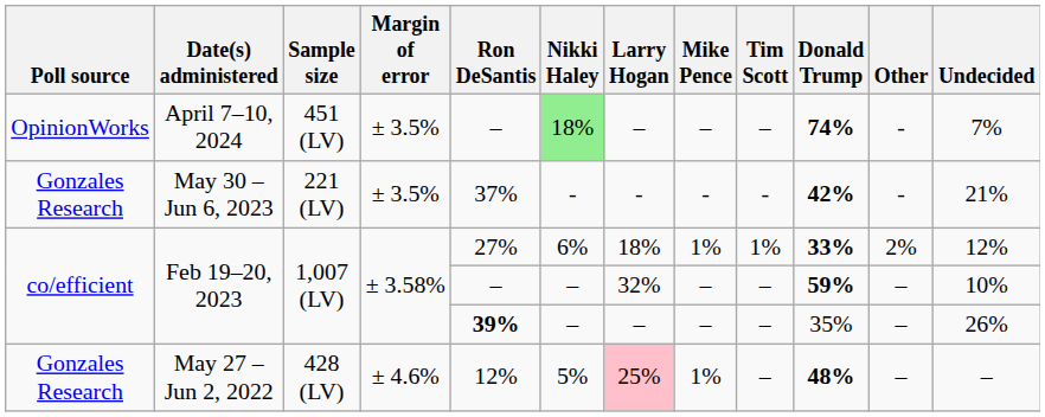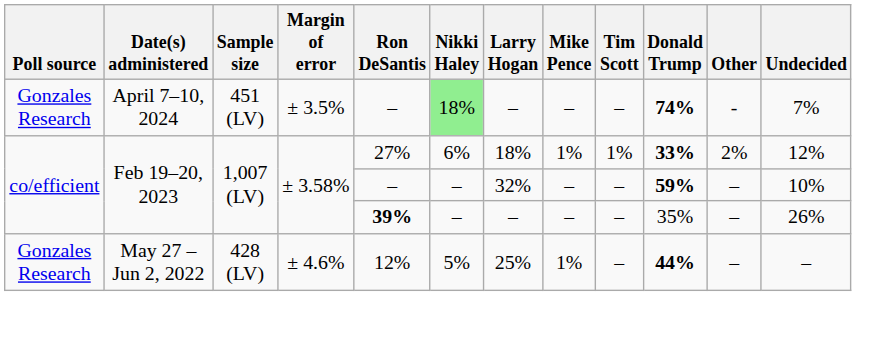April 7–10, 2024 | Poll source: OpinionWorks -> Gonzales Research
- row: Gonzales Research | May 30 – Jun 6, 2023 | 221 (LV) | ± 3.5% | 37% | - | - | - | - | 42% | - | 21%
May 27 – Jun 2, 2022 | Larry Hogan: pink background -> no background
May 27 – Jun 2, 2022 | Donald Trump: 48% -> 44%
